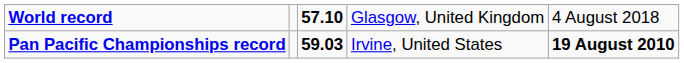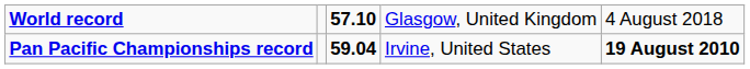Pan Pacific Championships record | column 3: 59.03 -> 59.04
